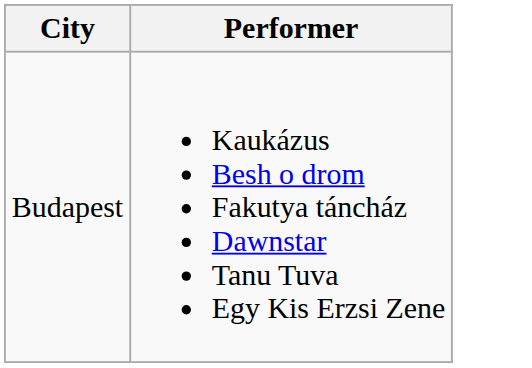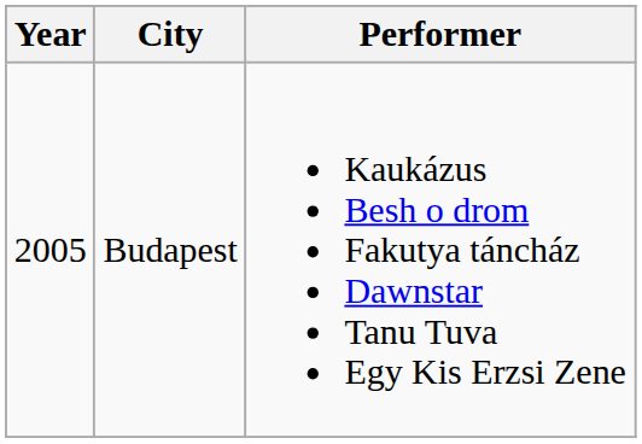+ column: Year | 2005
